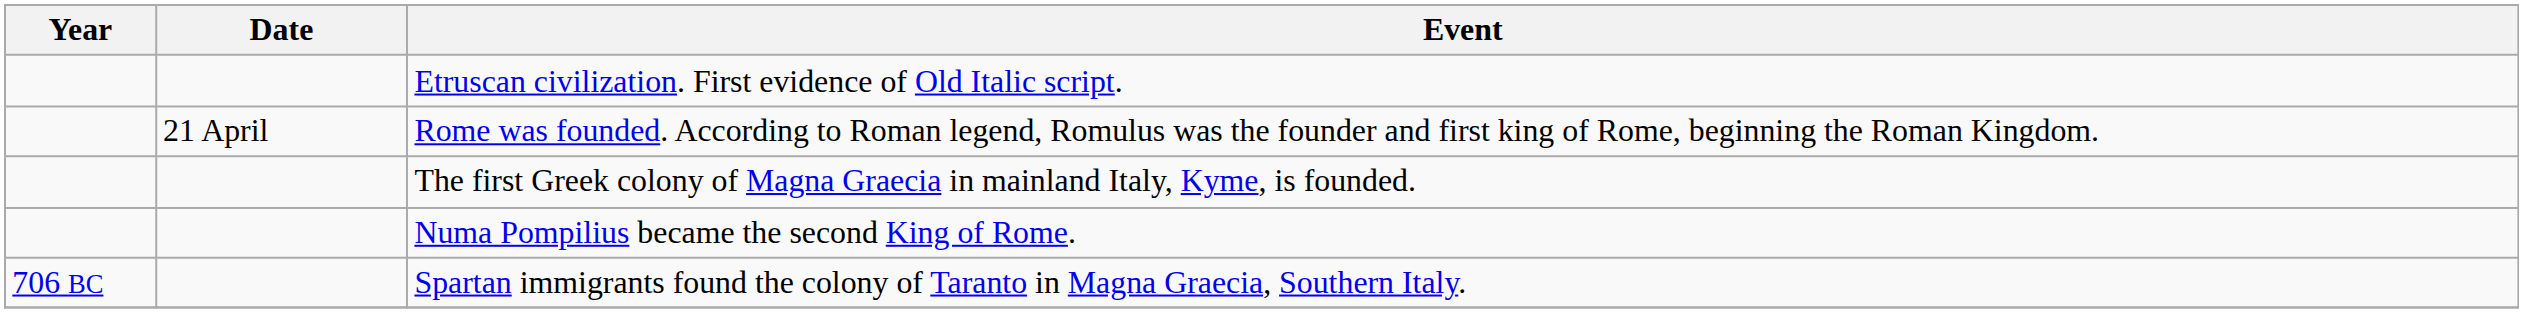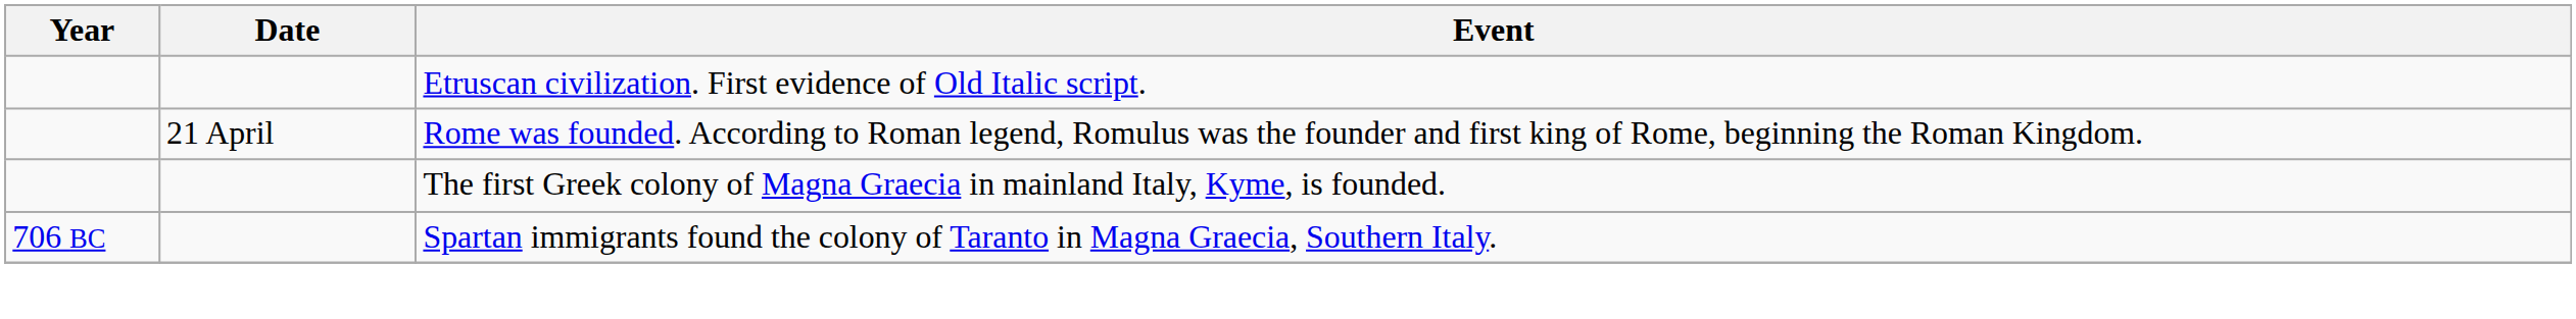- row: Numa Pompilius became the second King of Rome.
